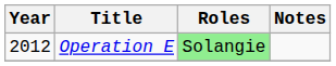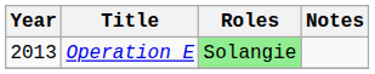Operation E | Year: 2012 -> 2013
